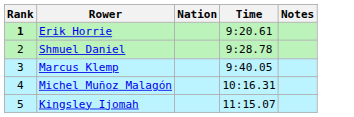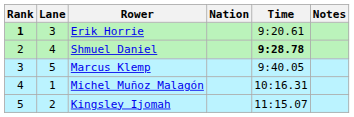+ column: Lane | 3 | 4 | 5 | 1 | 2
Shmuel Daniel | Time: normal -> bold
